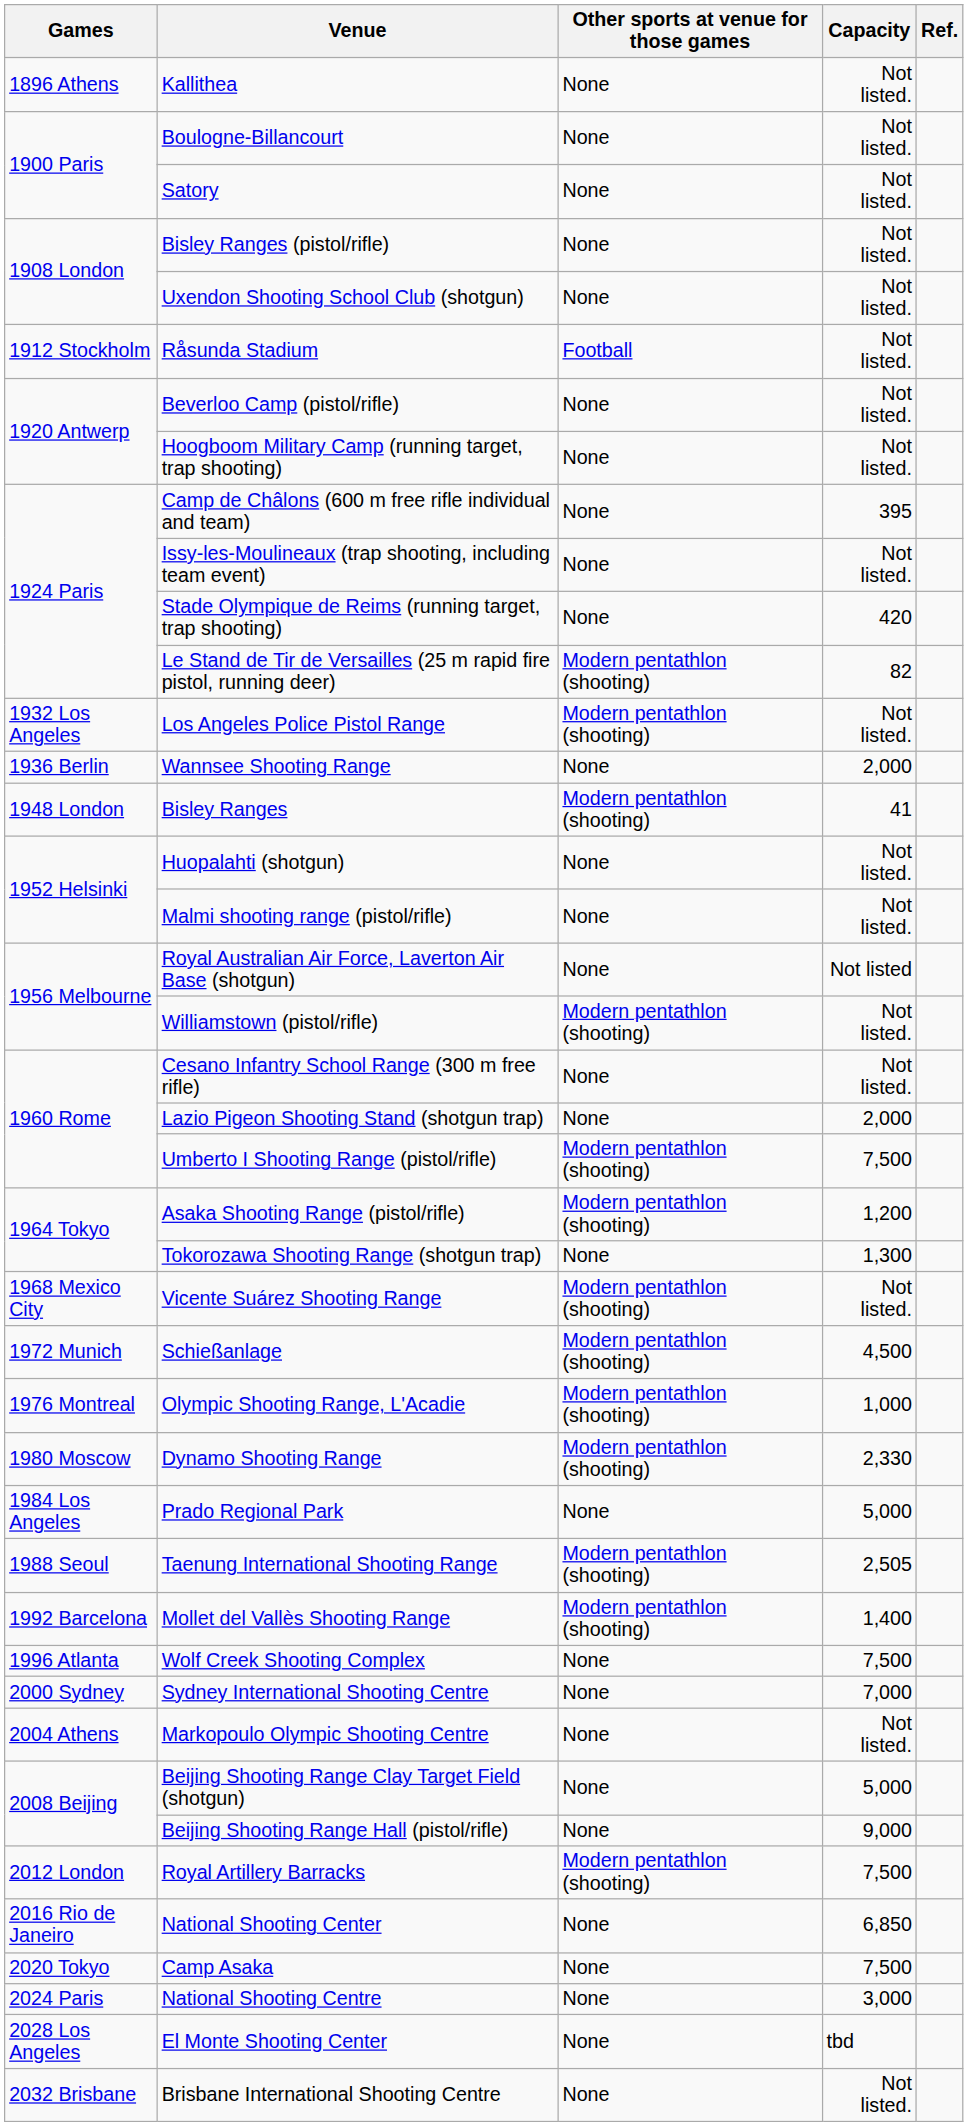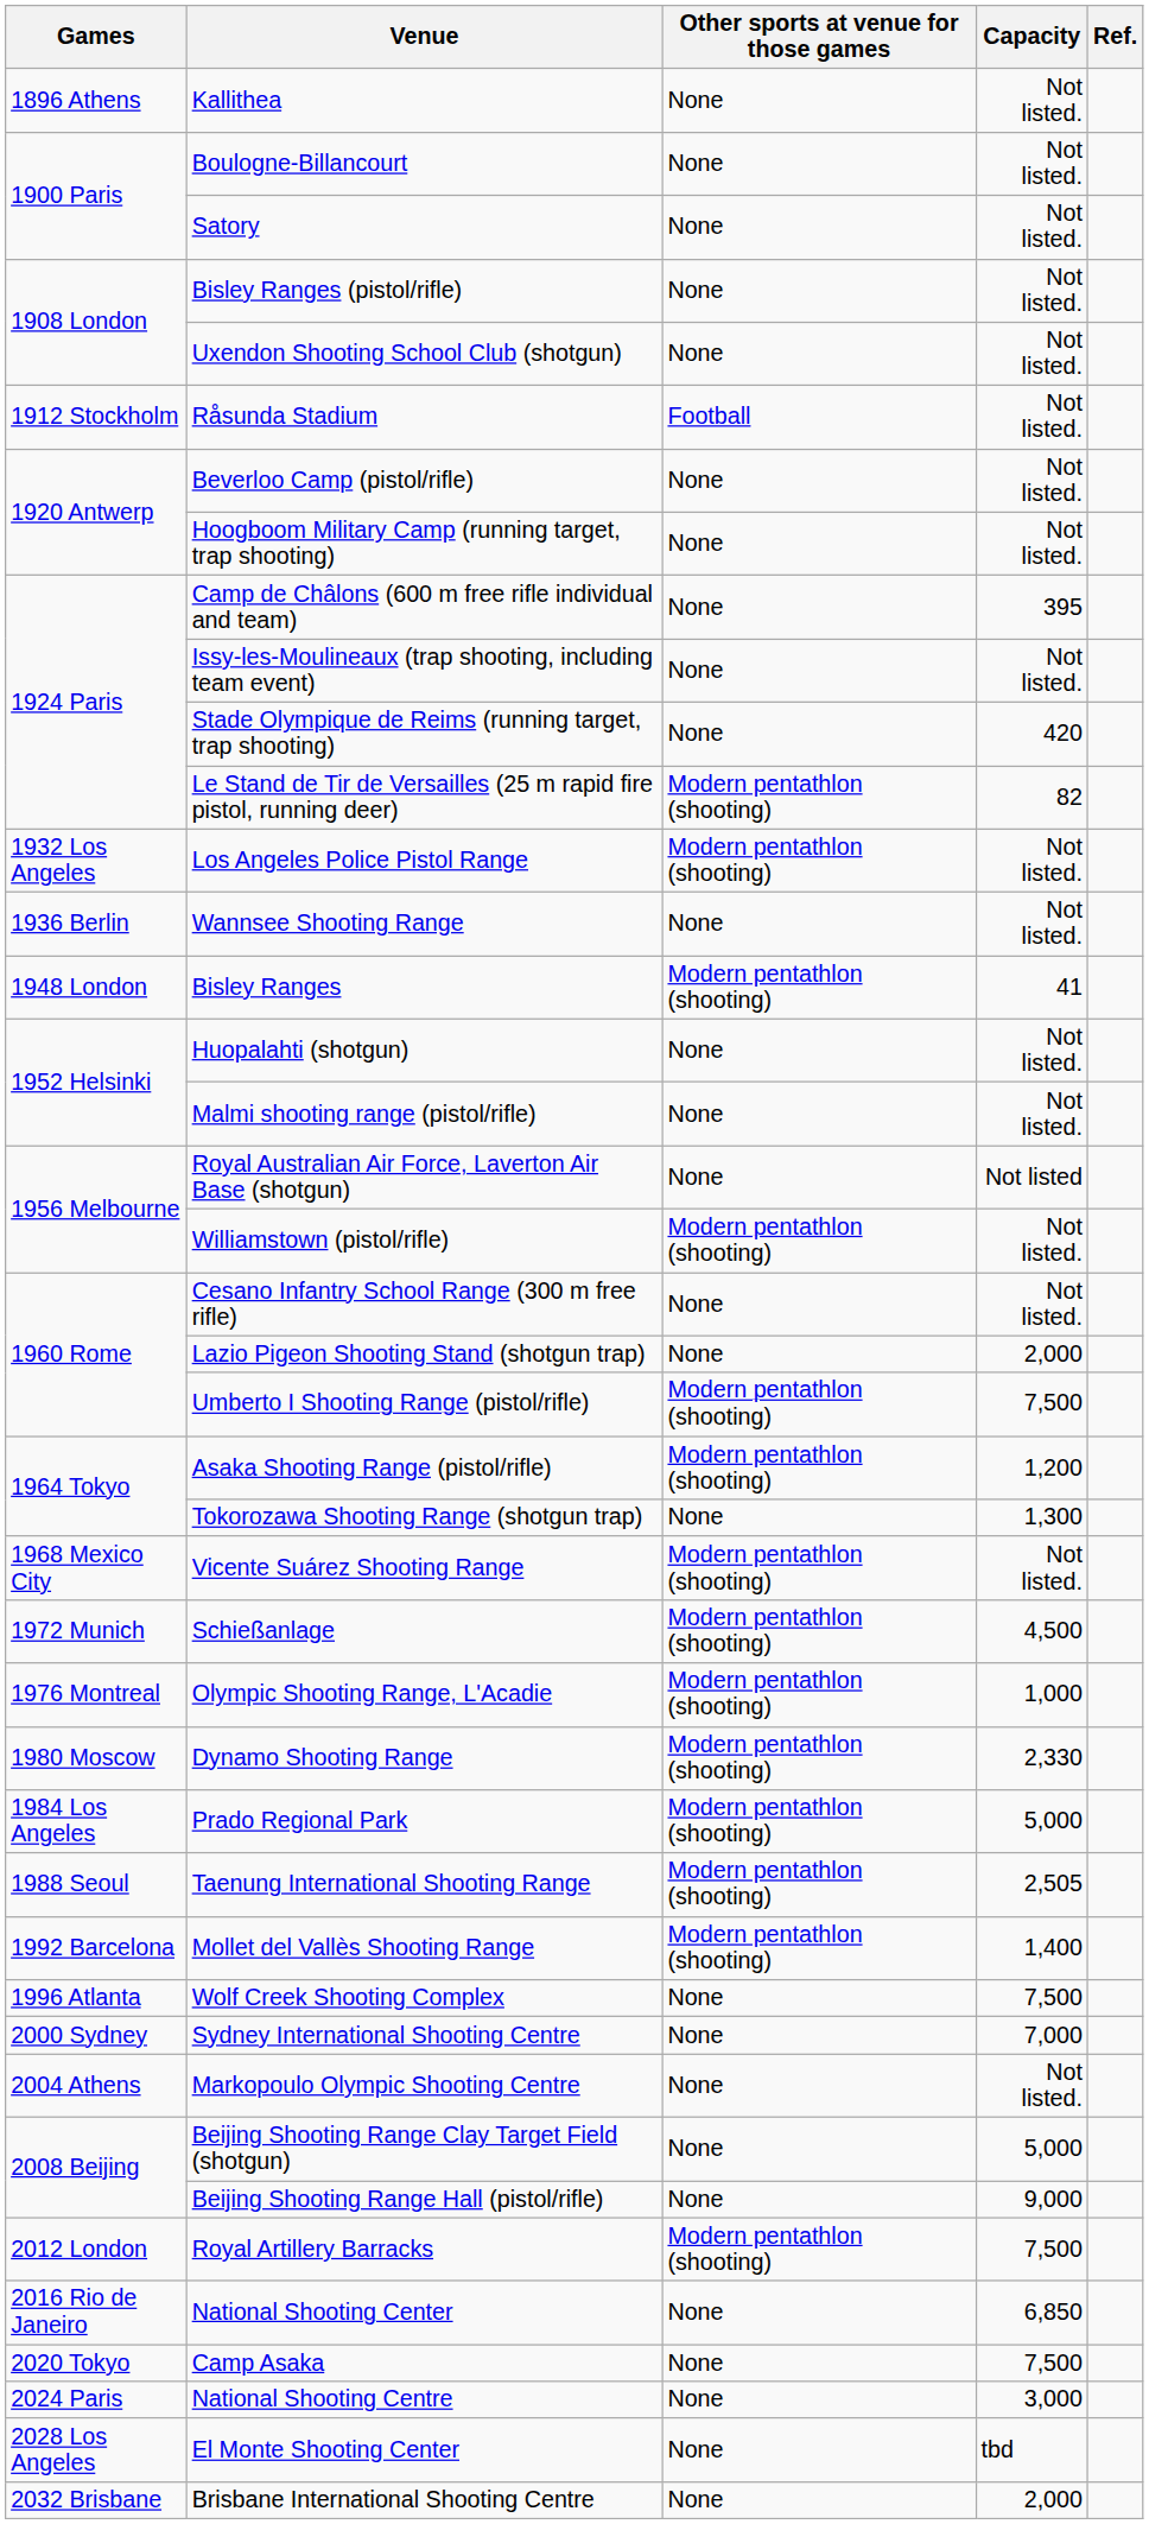Wannsee Shooting Range | Capacity: 2,000 -> Not listed.
Prado Regional Park | Other sports at venue for those games: None -> Modern pentathlon (shooting)
Brisbane International Shooting Centre | Capacity: Not listed. -> 2,000
